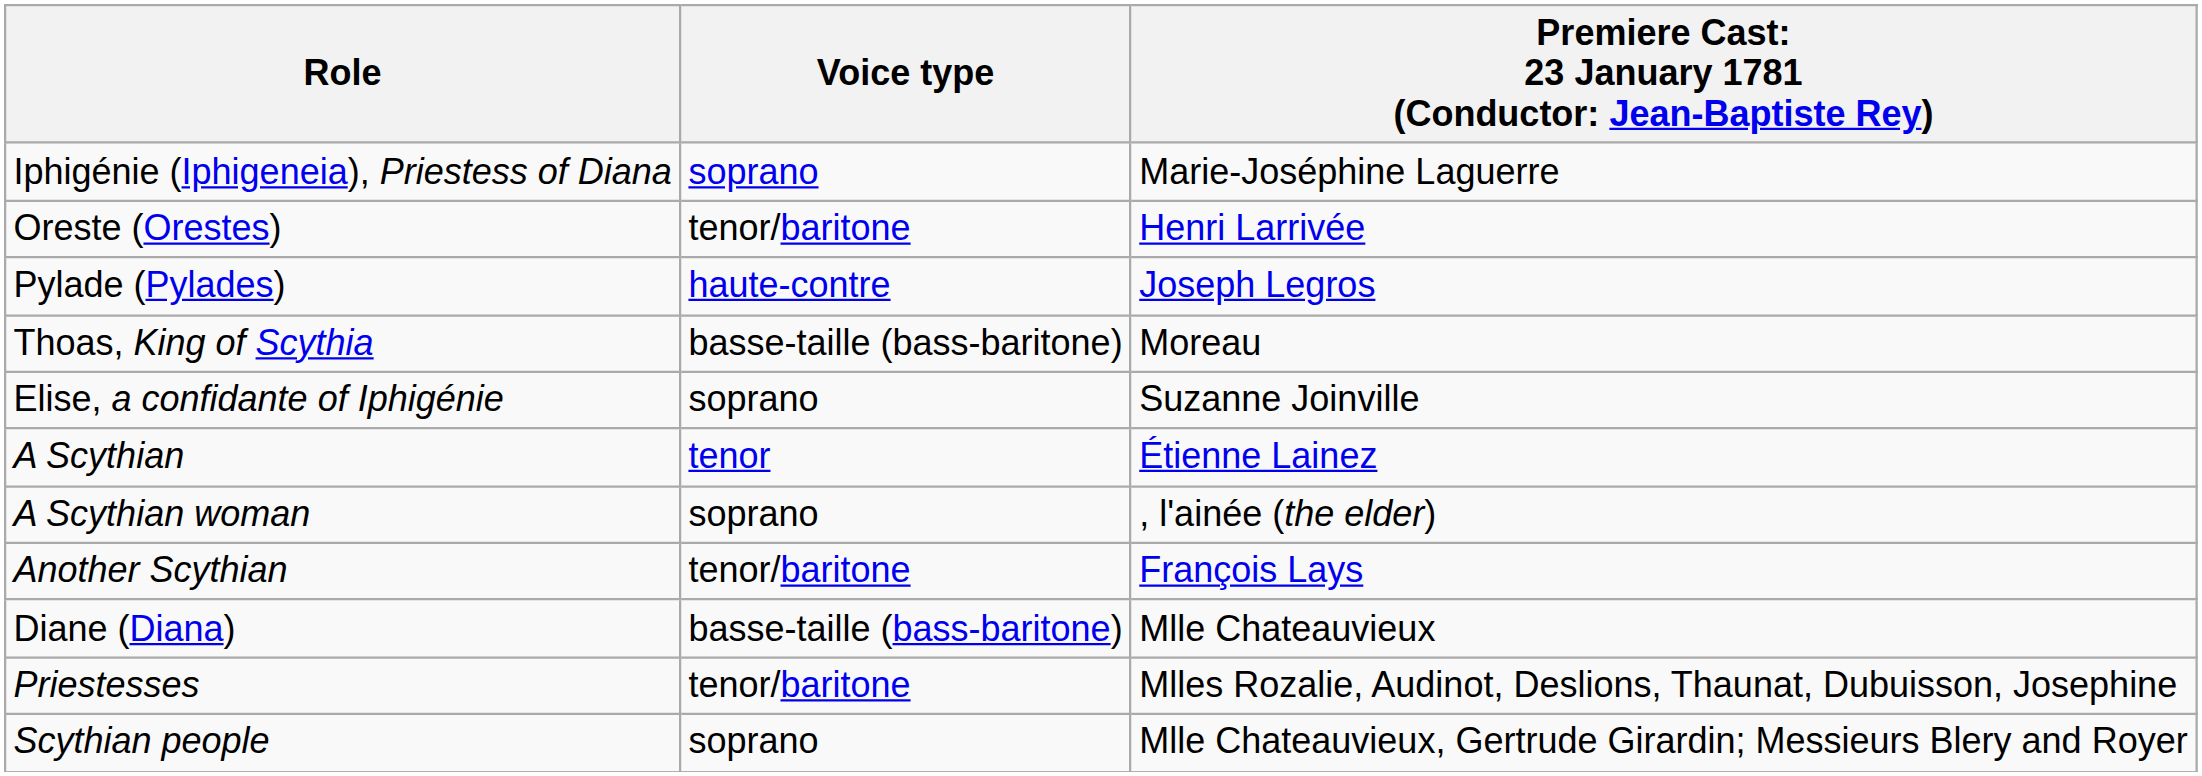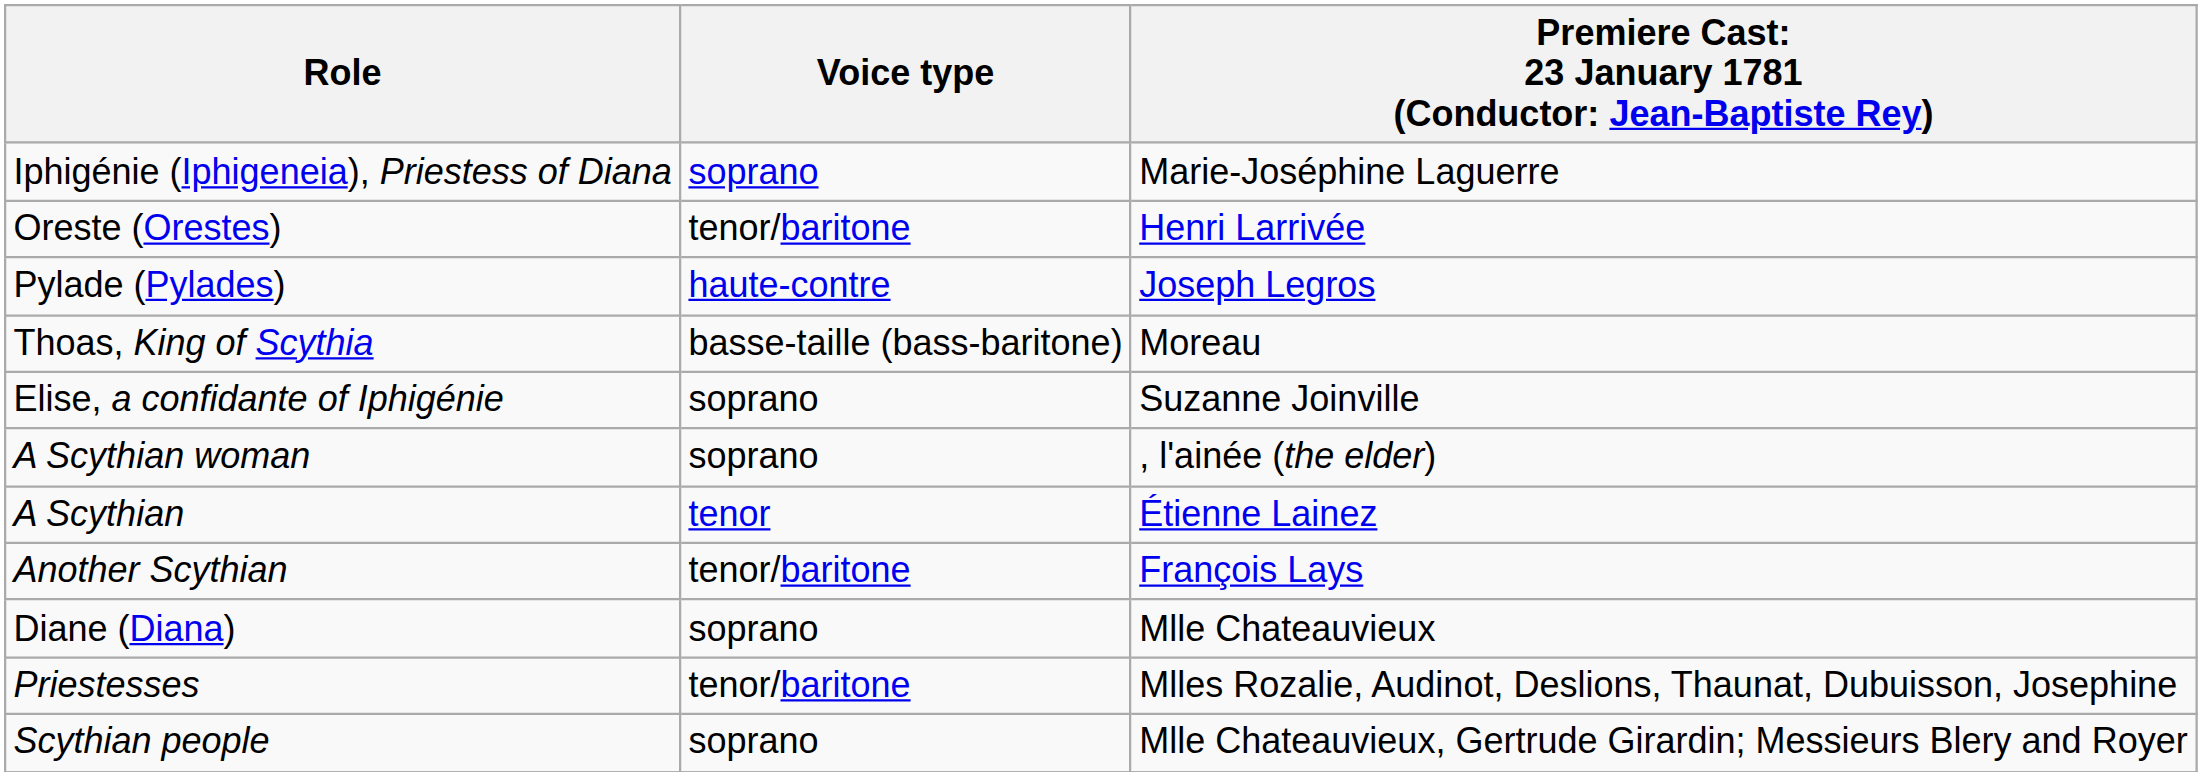rows swapped: A Scythian <-> A Scythian woman
Diane (Diana) | Voice type: basse-taille (bass-baritone) -> soprano
